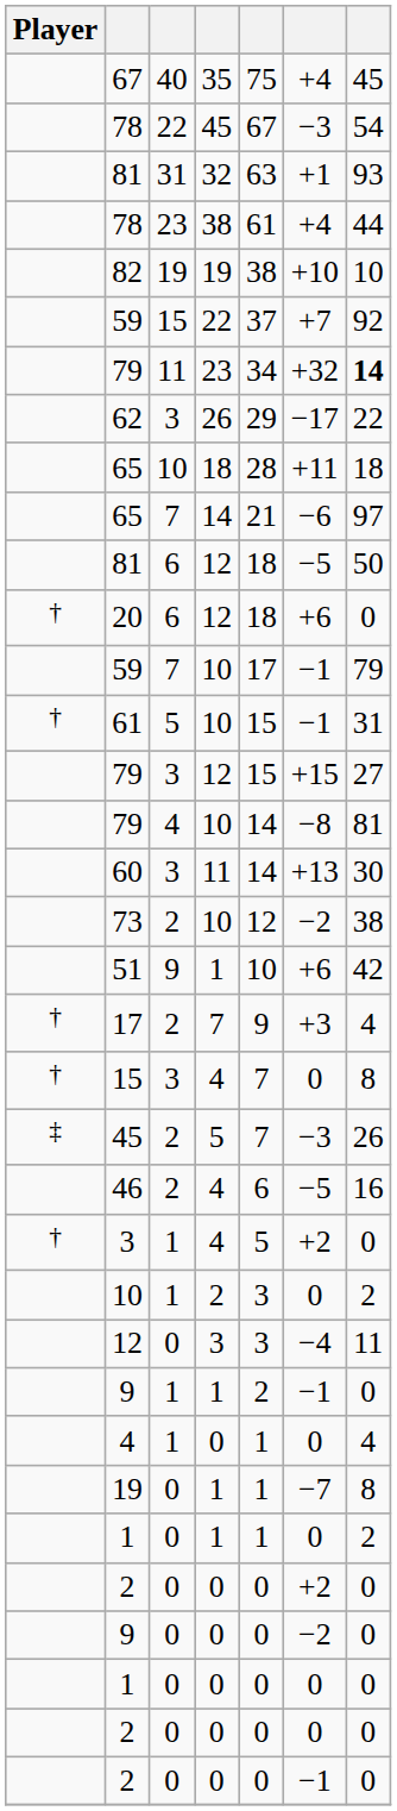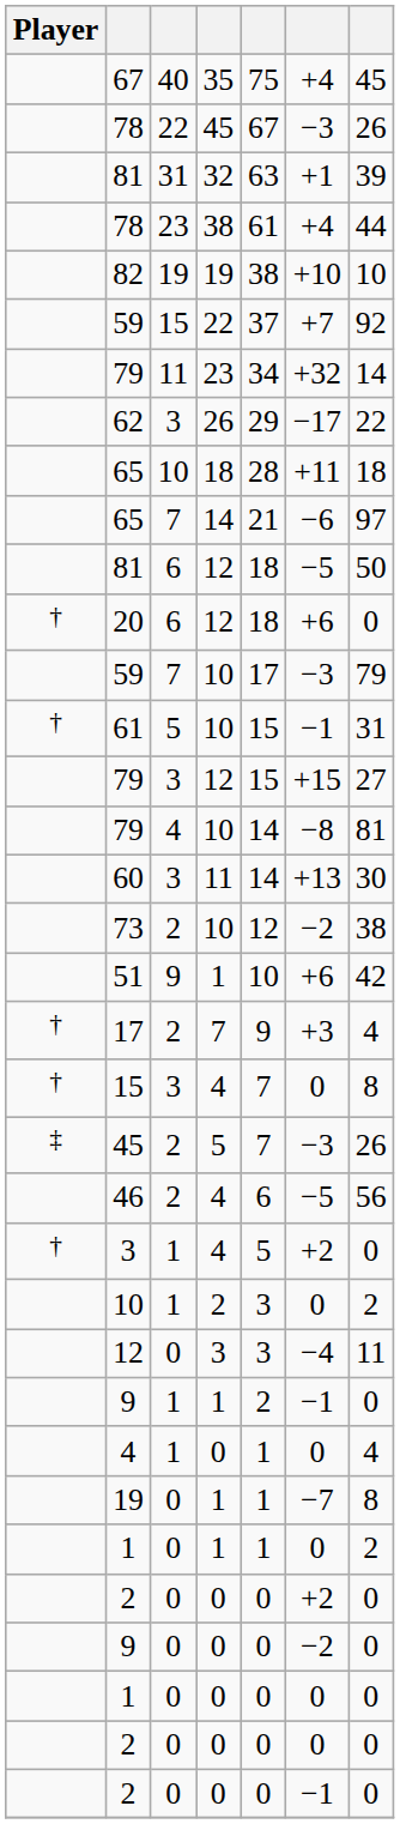78 / 45 | column 7: 54 -> 26
81 / 32 | column 7: 93 -> 39
79 / 23 | column 7: bold -> normal
59 / 10 | column 6: −1 -> −3
46 | column 7: 16 -> 56
